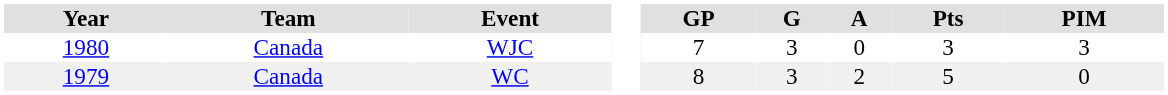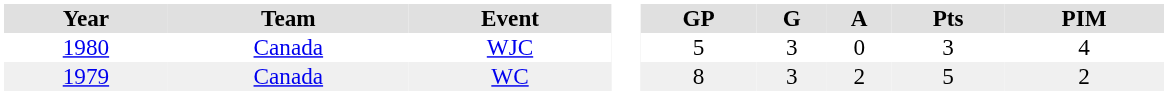WJC | GP: 7 -> 5
WJC | PIM: 3 -> 4
WC | PIM: 0 -> 2
